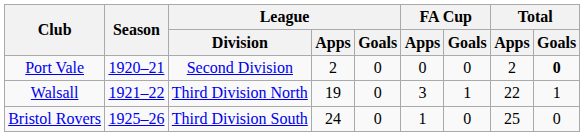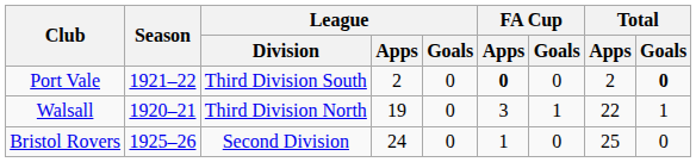Port Vale | Season: 1920–21 -> 1921–22
Port Vale | League / Division: Second Division -> Third Division South
Port Vale | FA Cup / Apps: normal -> bold
Walsall | Season: 1921–22 -> 1920–21
Bristol Rovers | League / Division: Third Division South -> Second Division
